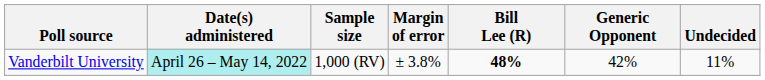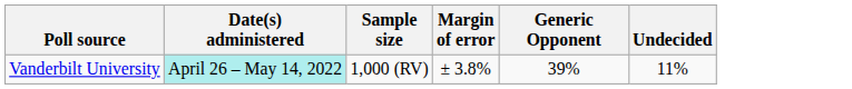- column: Bill Lee (R) | 48%
Vanderbilt University | Generic Opponent: 42% -> 39%
